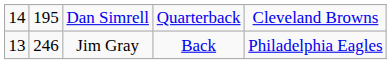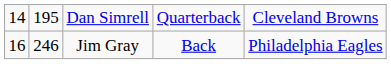Jim Gray | column 1: 13 -> 16
